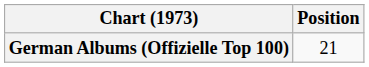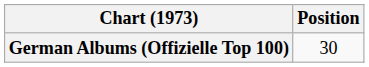German Albums (Offizielle Top 100) | Position: 21 -> 30
